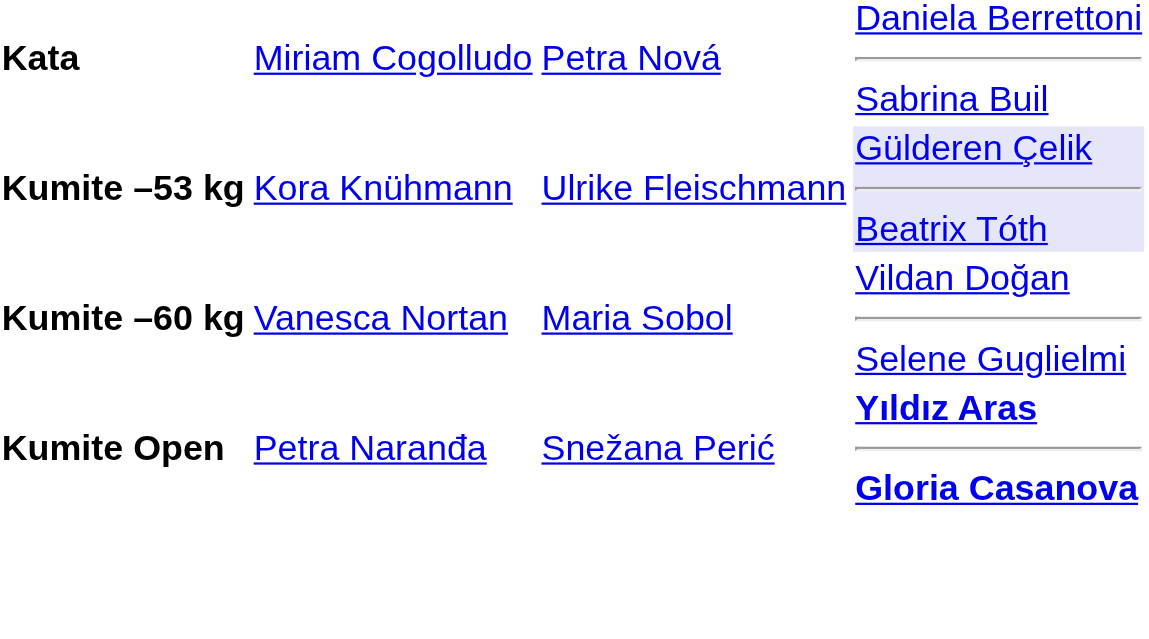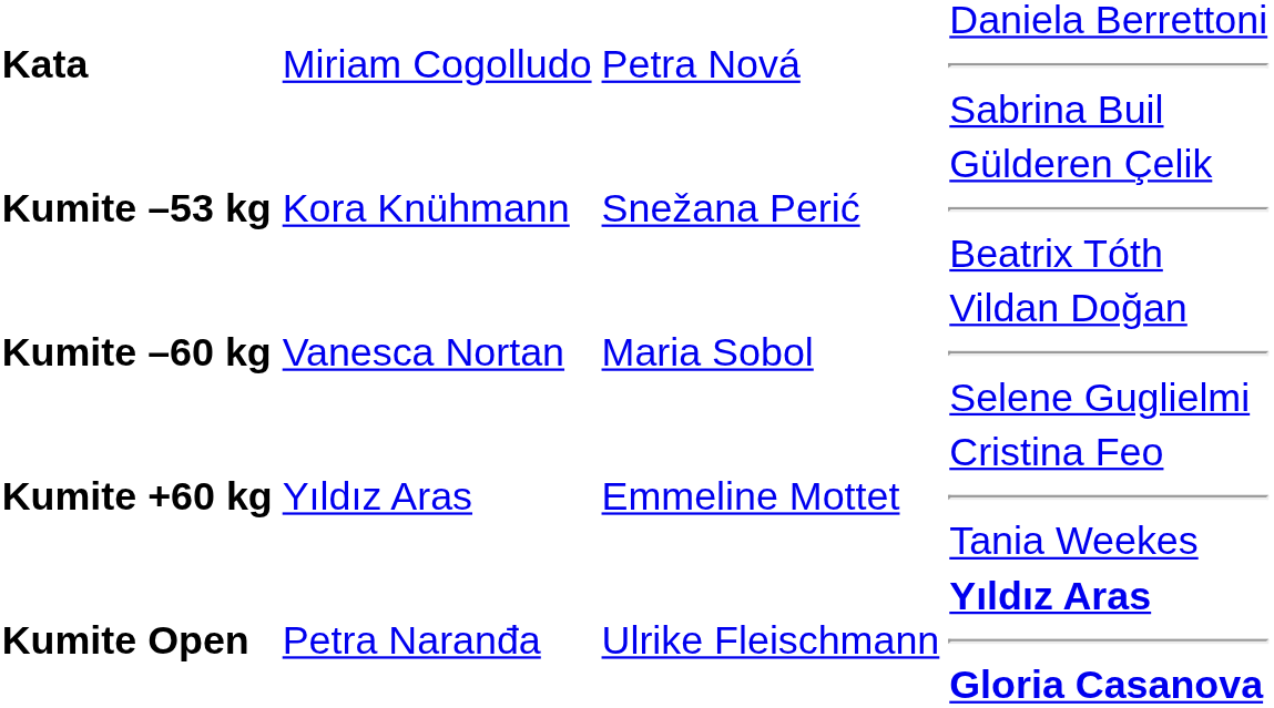Kumite –53 kg | column 3: Ulrike Fleischmann -> Snežana Perić
Kumite –53 kg | column 4: lavender background -> no background
+ row: Kumite +60 kg | Yıldız Aras | Emmeline Mottet | Cristina Feo Tania Weekes
Kumite Open | column 3: Snežana Perić -> Ulrike Fleischmann
